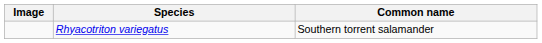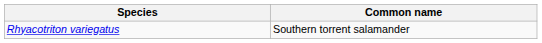- column: Image
